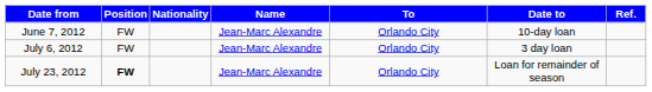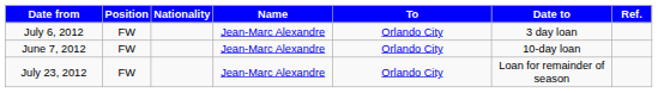rows swapped: June 7, 2012 <-> July 6, 2012
July 23, 2012 | Position: bold -> normal
